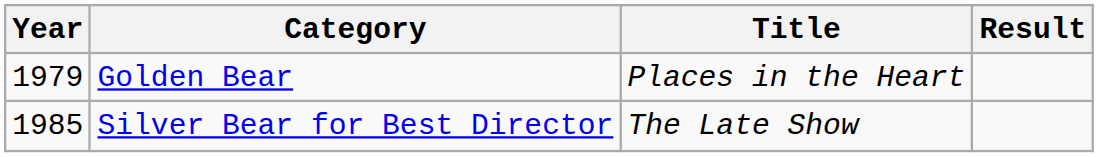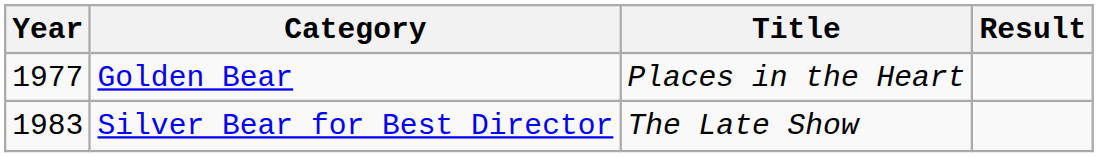Golden Bear | Year: 1979 -> 1977
Silver Bear for Best Director | Year: 1985 -> 1983
